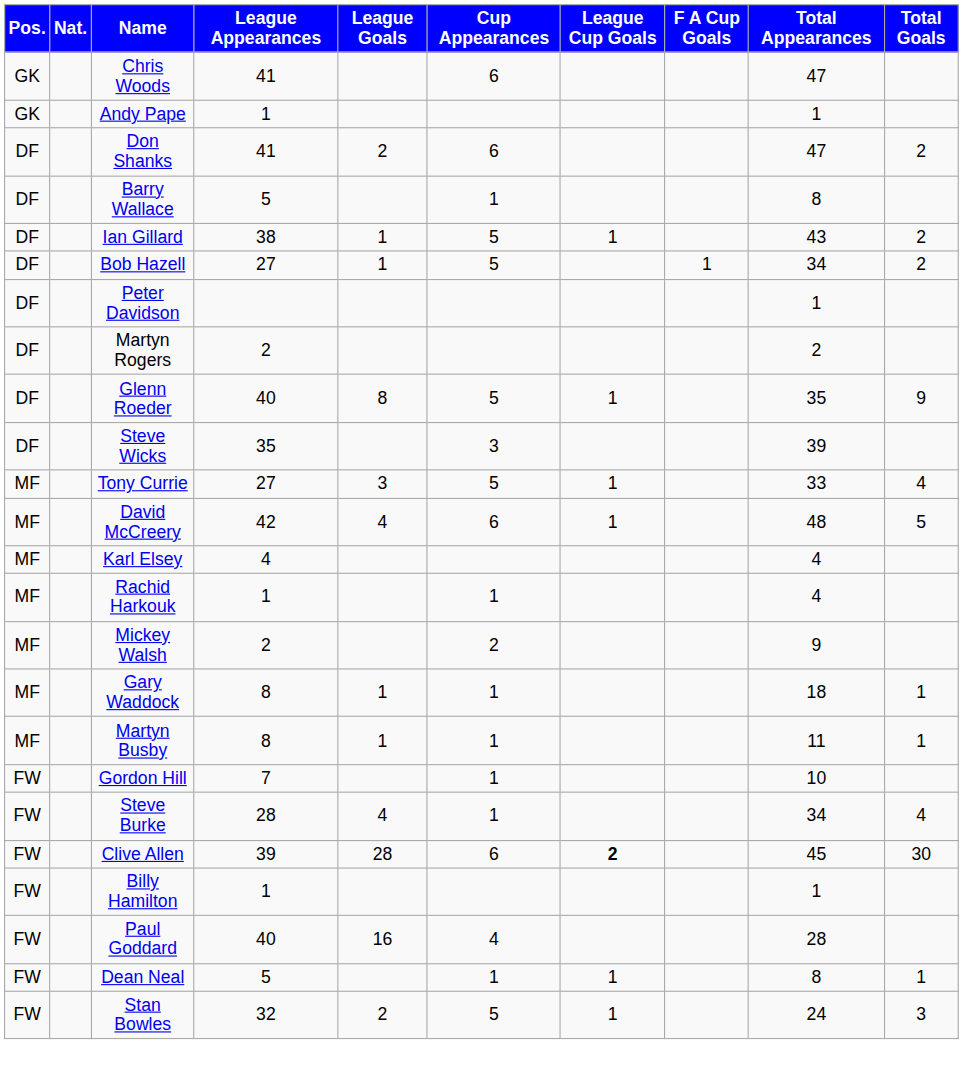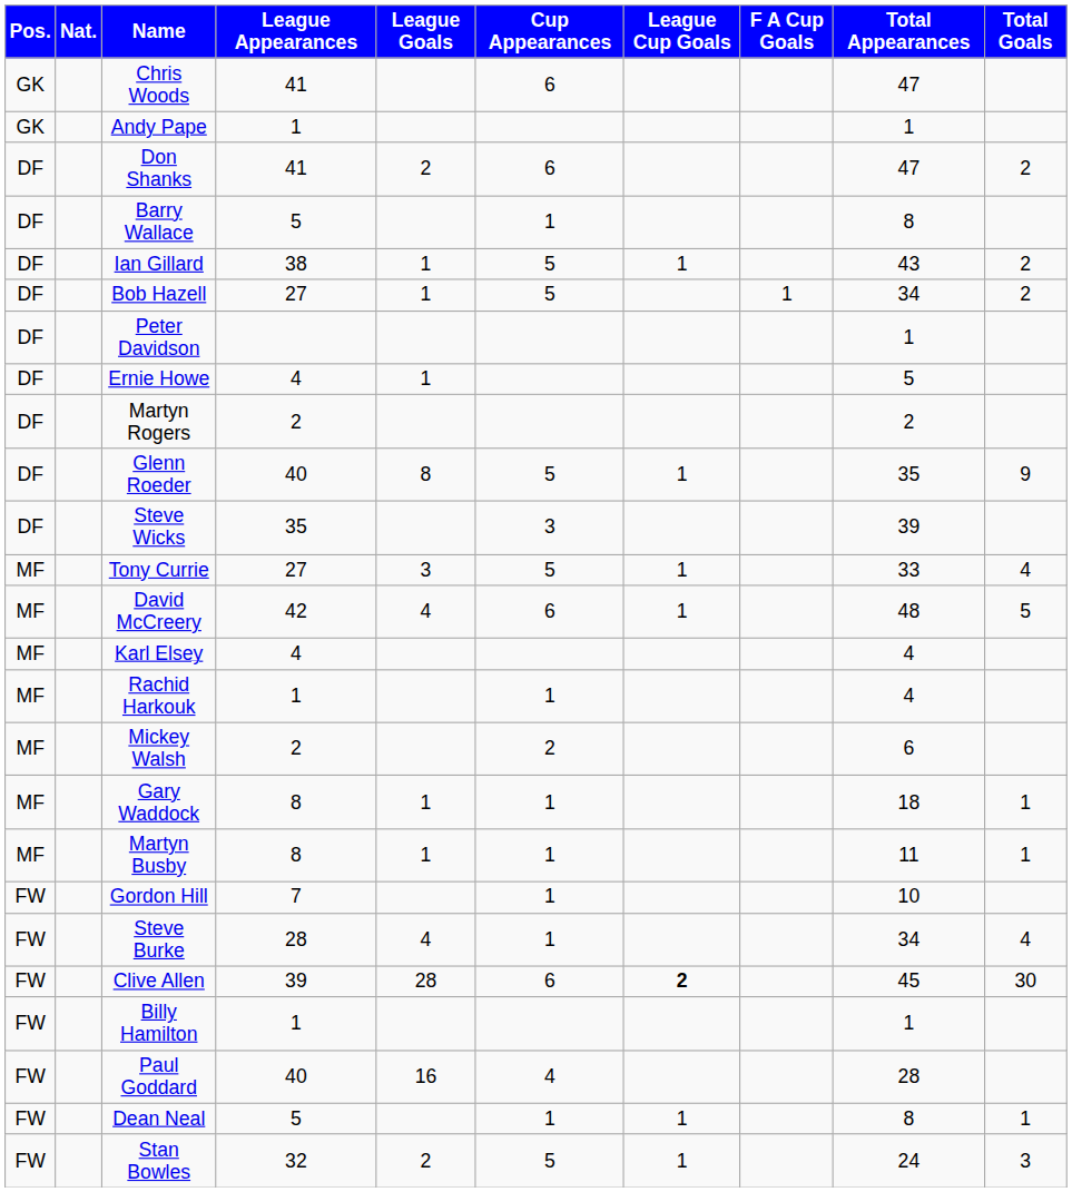+ row: DF | Ernie Howe | 4 | 1 | 5
Mickey Walsh | Total Appearances: 9 -> 6
